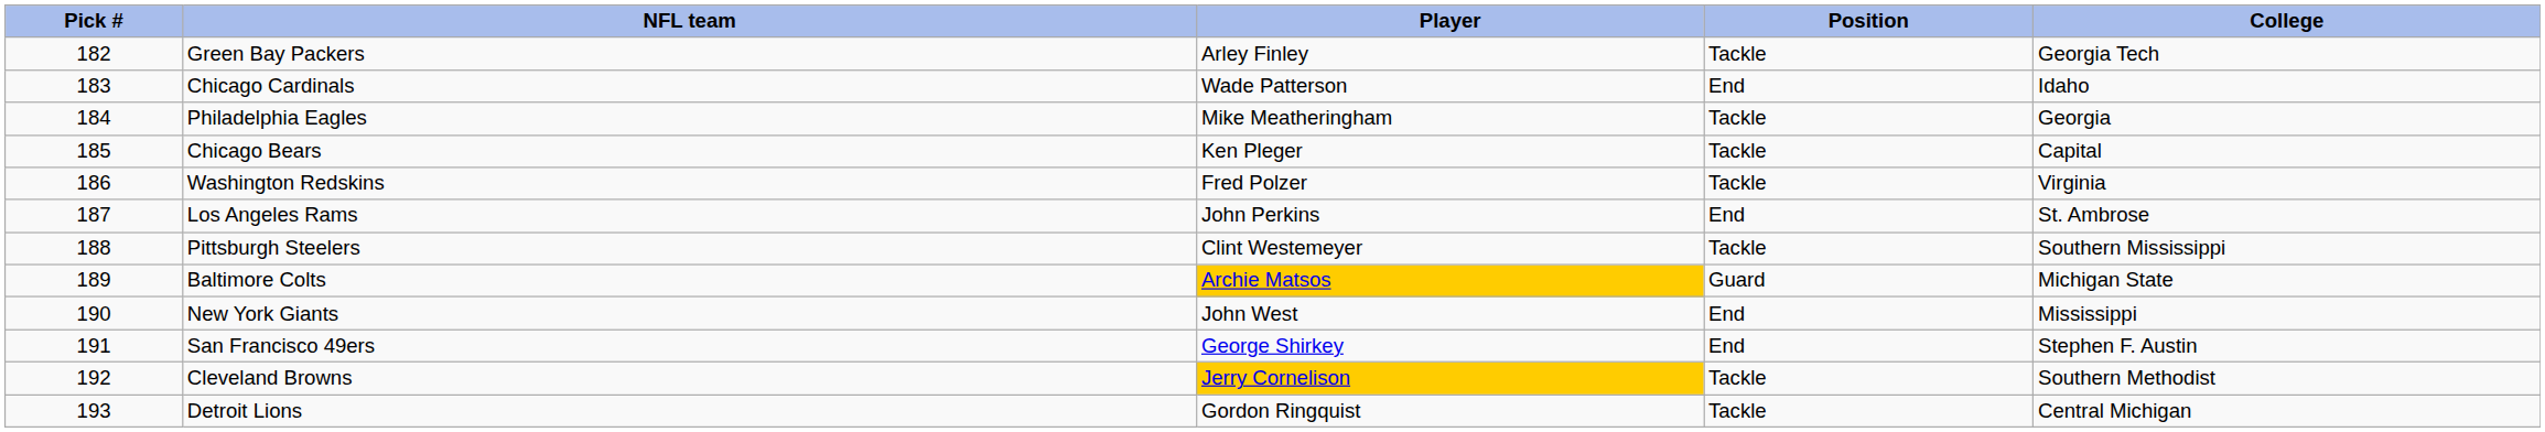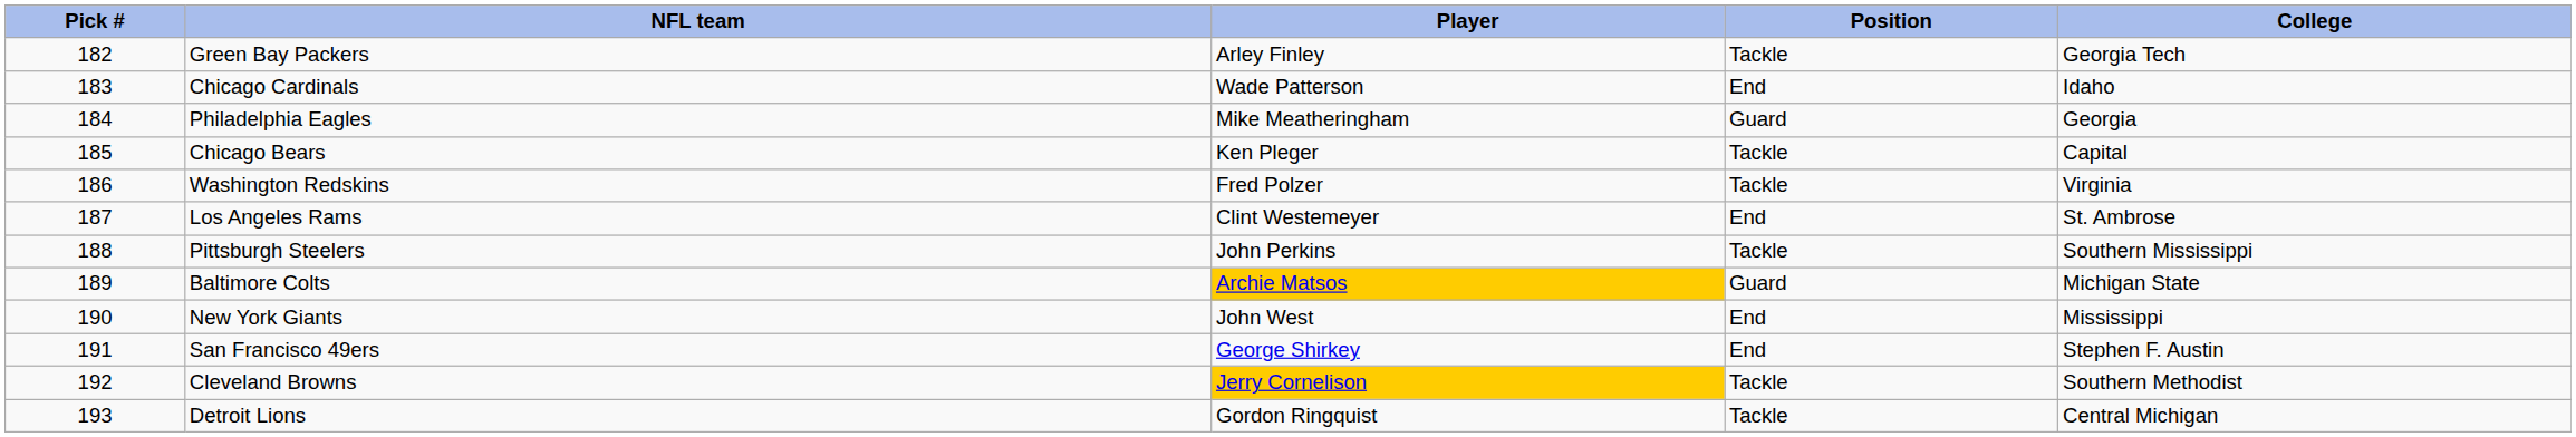Philadelphia Eagles | Position: Tackle -> Guard
Los Angeles Rams | Player: John Perkins -> Clint Westemeyer
Pittsburgh Steelers | Player: Clint Westemeyer -> John Perkins
